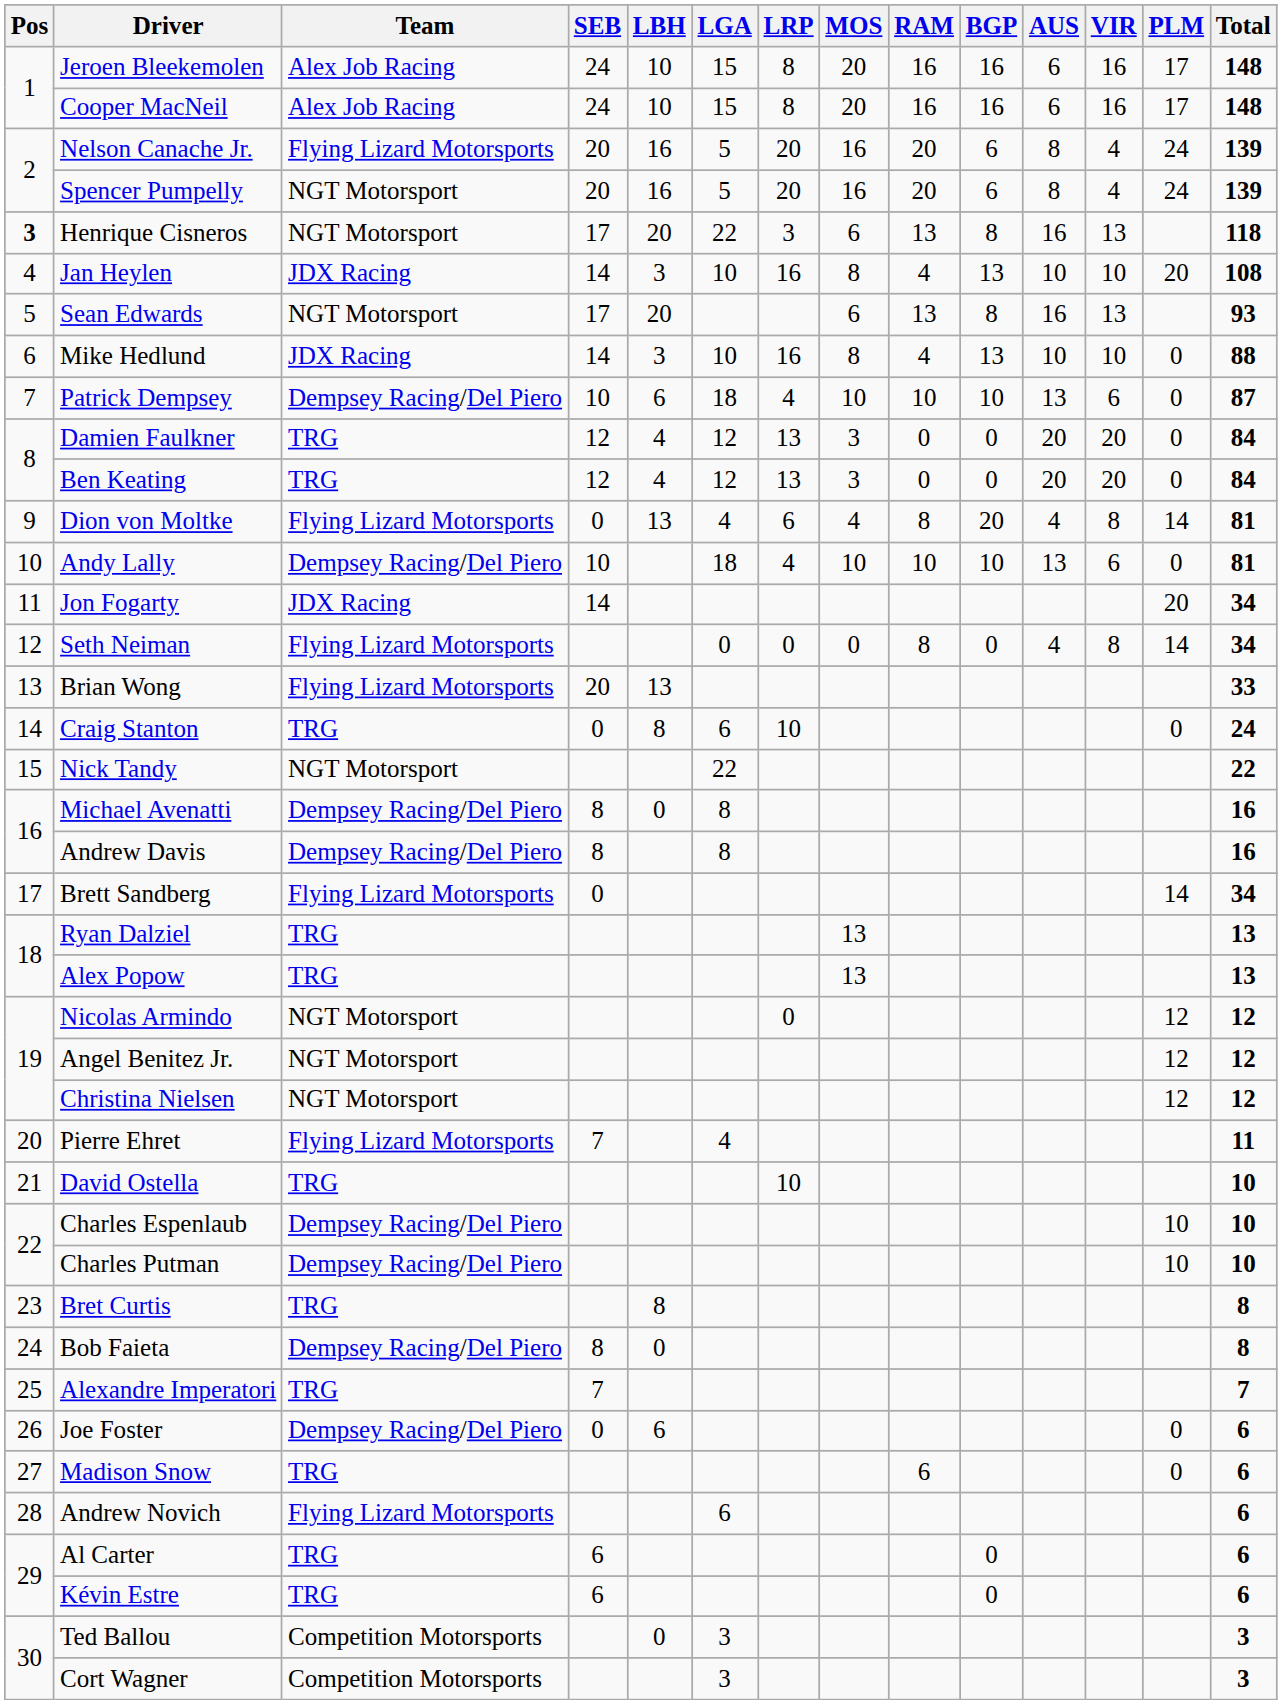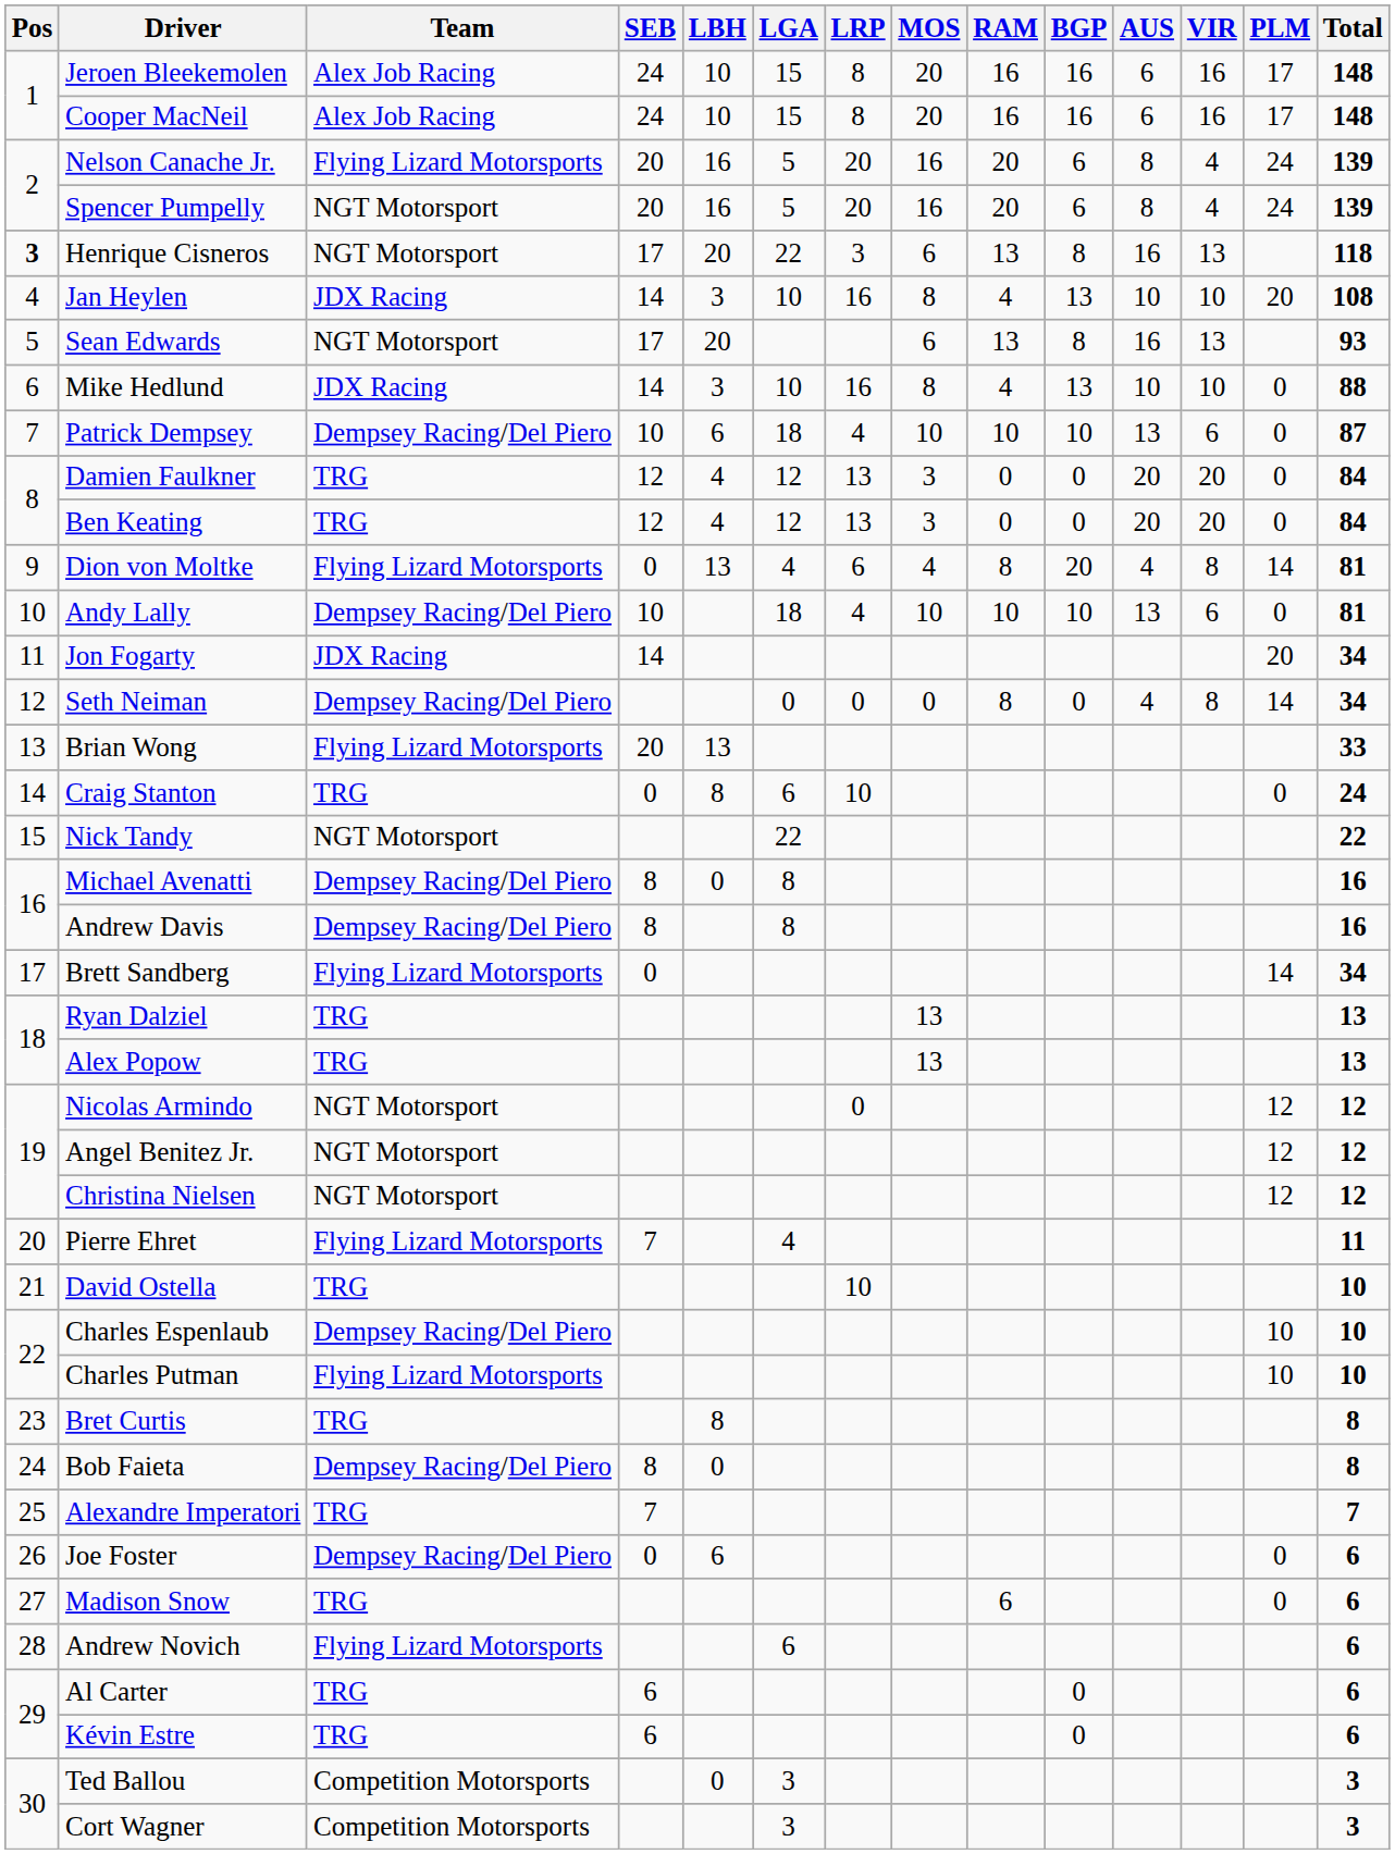Seth Neiman | Team: Flying Lizard Motorsports -> Dempsey Racing/Del Piero
Charles Putman | Team: Dempsey Racing/Del Piero -> Flying Lizard Motorsports
